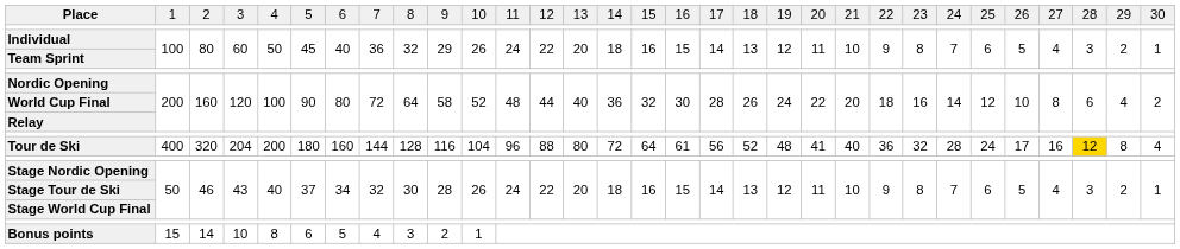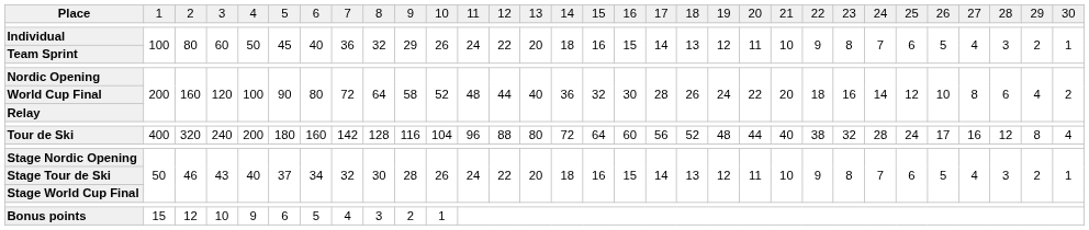Tour de Ski | column 4: 204 -> 240
Tour de Ski | column 8: 144 -> 142
Tour de Ski | column 17: 61 -> 60
Tour de Ski | column 21: 41 -> 44
Tour de Ski | column 23: 36 -> 38
Tour de Ski | column 29: gold background -> no background
Bonus points | column 3: 14 -> 12
Bonus points | column 5: 8 -> 9
